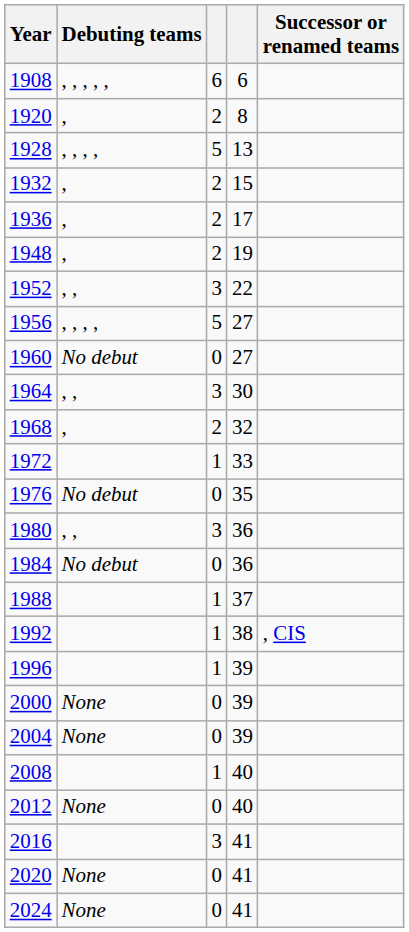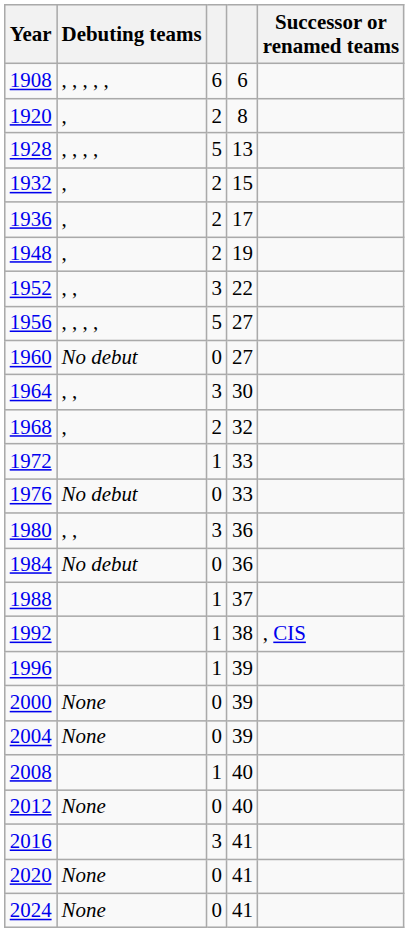1976 | column 4: 35 -> 33
